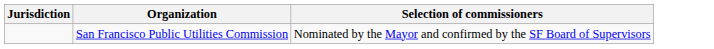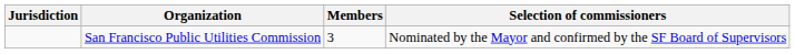+ column: Members | 3
